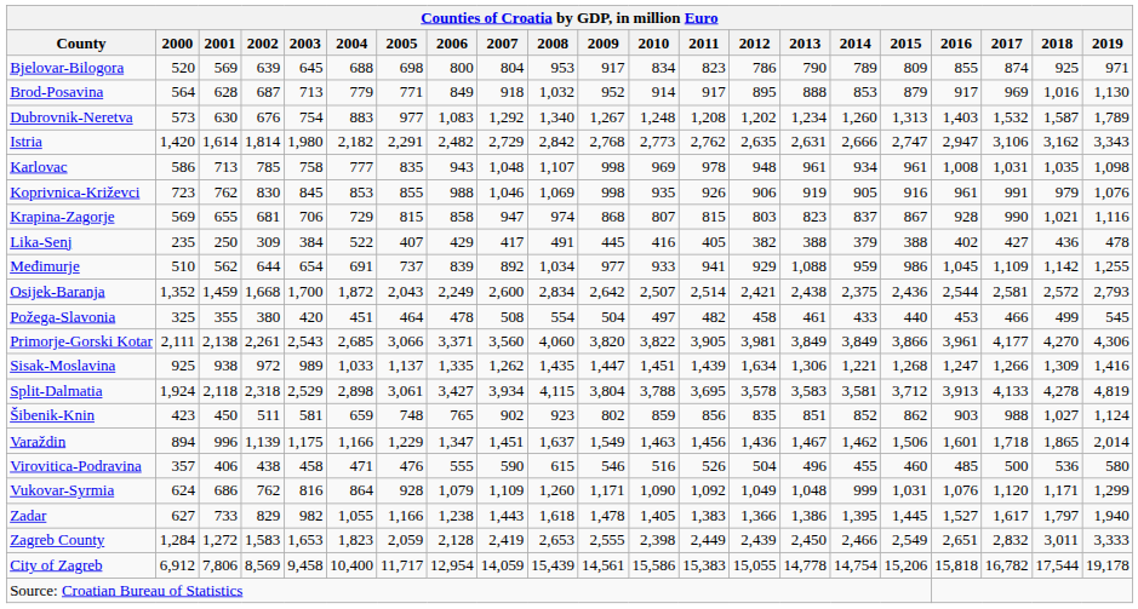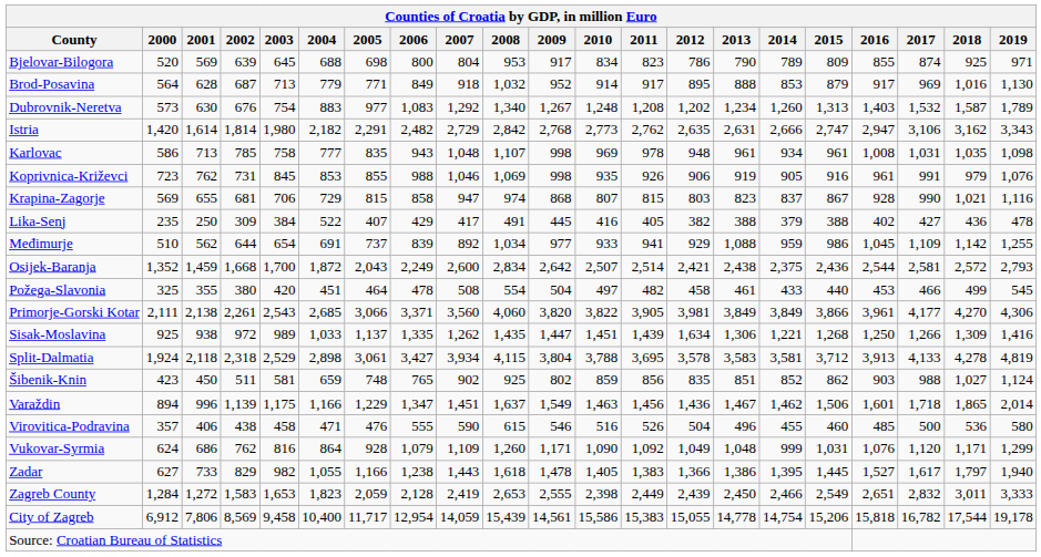Koprivnica-Križevci | 2002: 830 -> 731
Sisak-Moslavina | 2016: 1,247 -> 1,250
Šibenik-Knin | 2008: 923 -> 925
